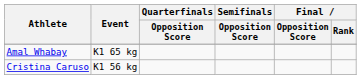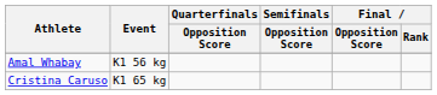Amal Whabay | Event: K1 65 kg -> K1 56 kg
Cristina Caruso | Event: K1 56 kg -> K1 65 kg
